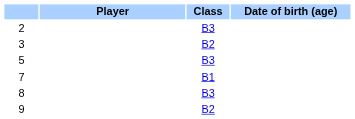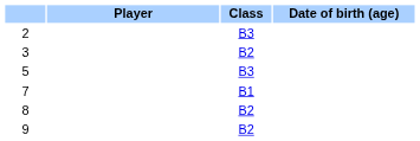8 | Class: B3 -> B2
